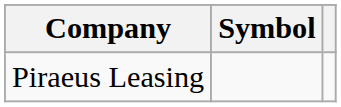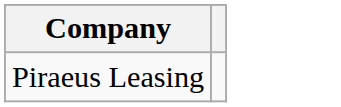- column: Symbol
